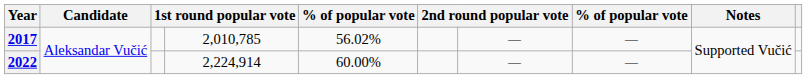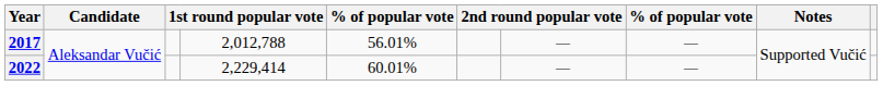2017 | column 4: 2,010,785 -> 2,012,788
2017 | column 5: 56.02% -> 56.01%
2022 | column 4: 2,224,914 -> 2,229,414
2022 | column 5: 60.00% -> 60.01%
